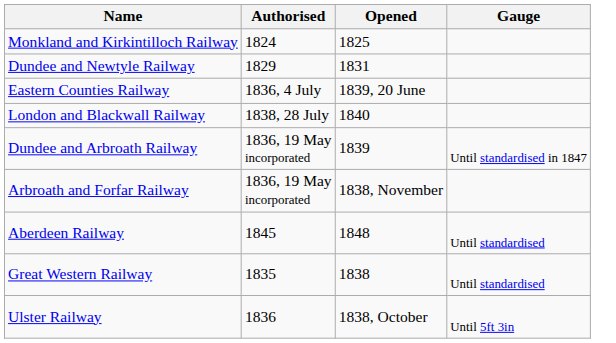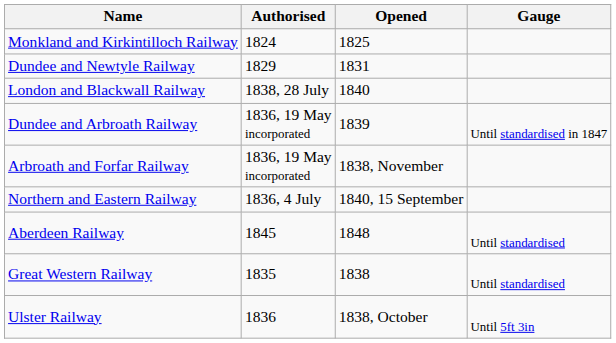- row: Eastern Counties Railway | 1836, 4 July | 1839, 20 June
+ row: Northern and Eastern Railway | 1836, 4 July | 1840, 15 September
